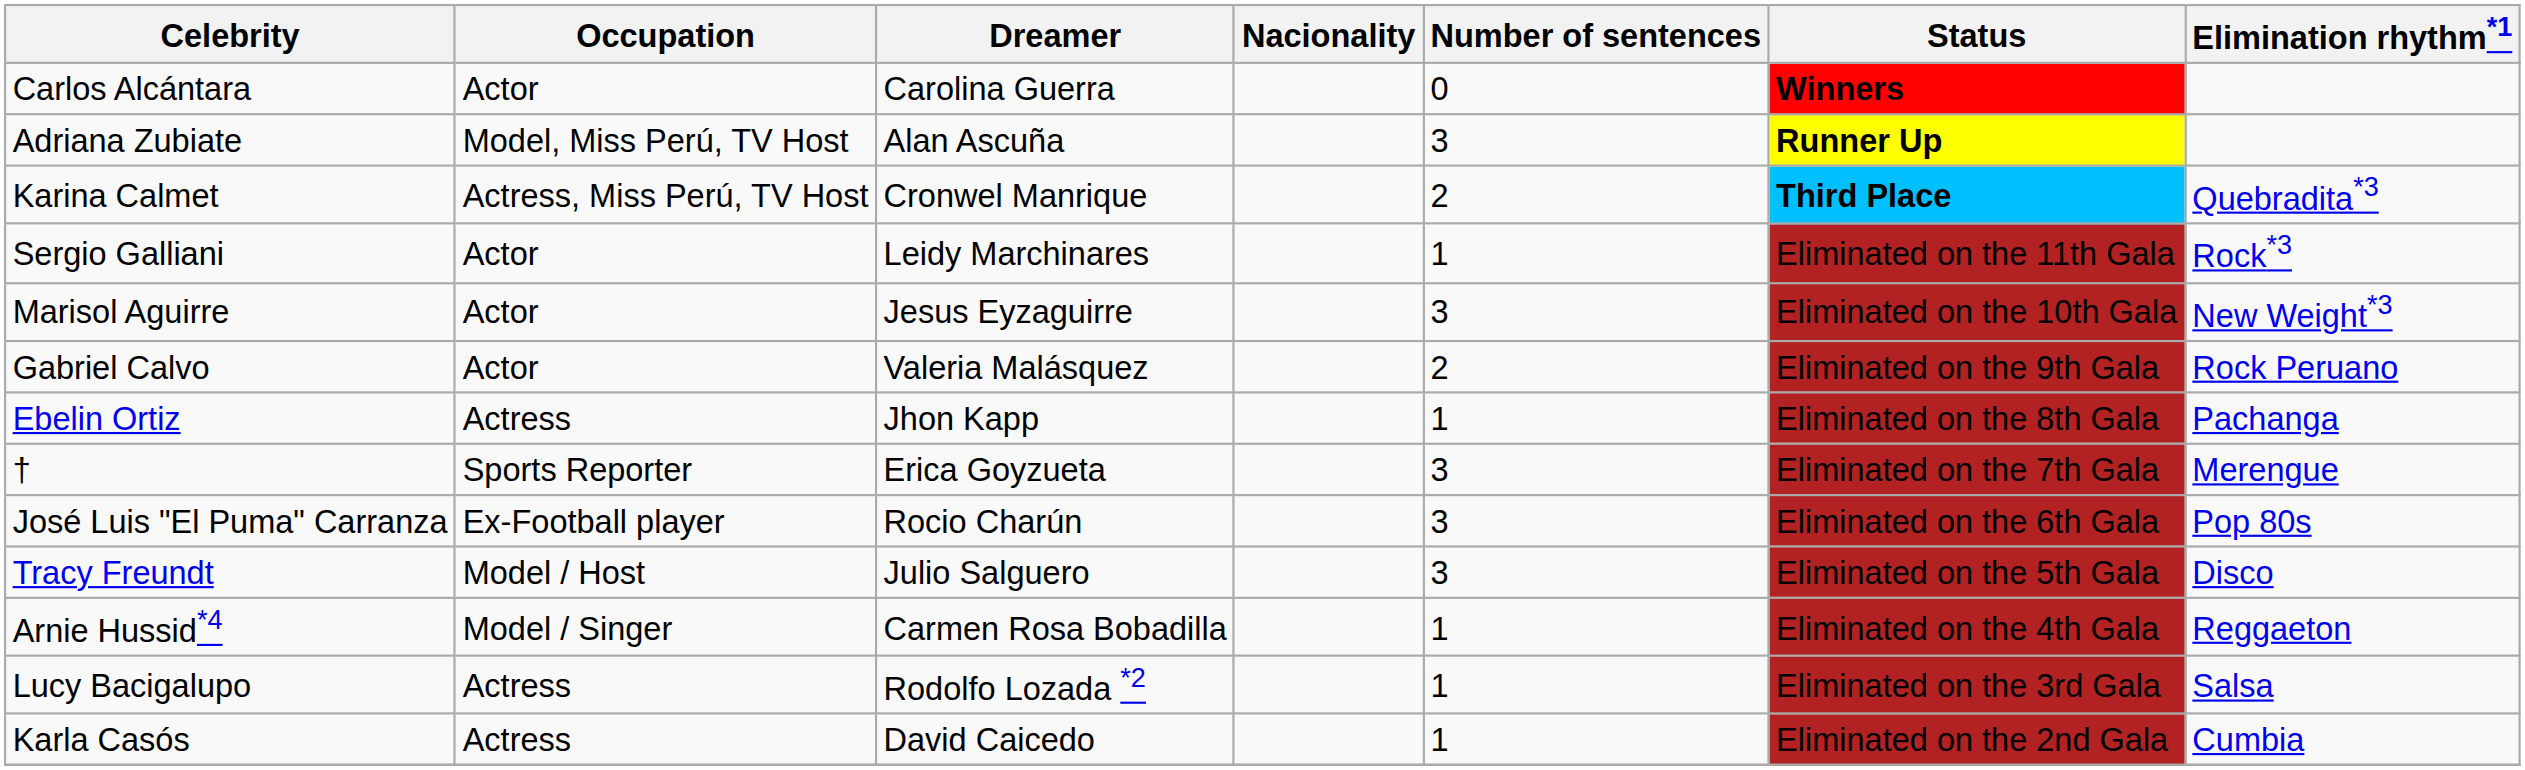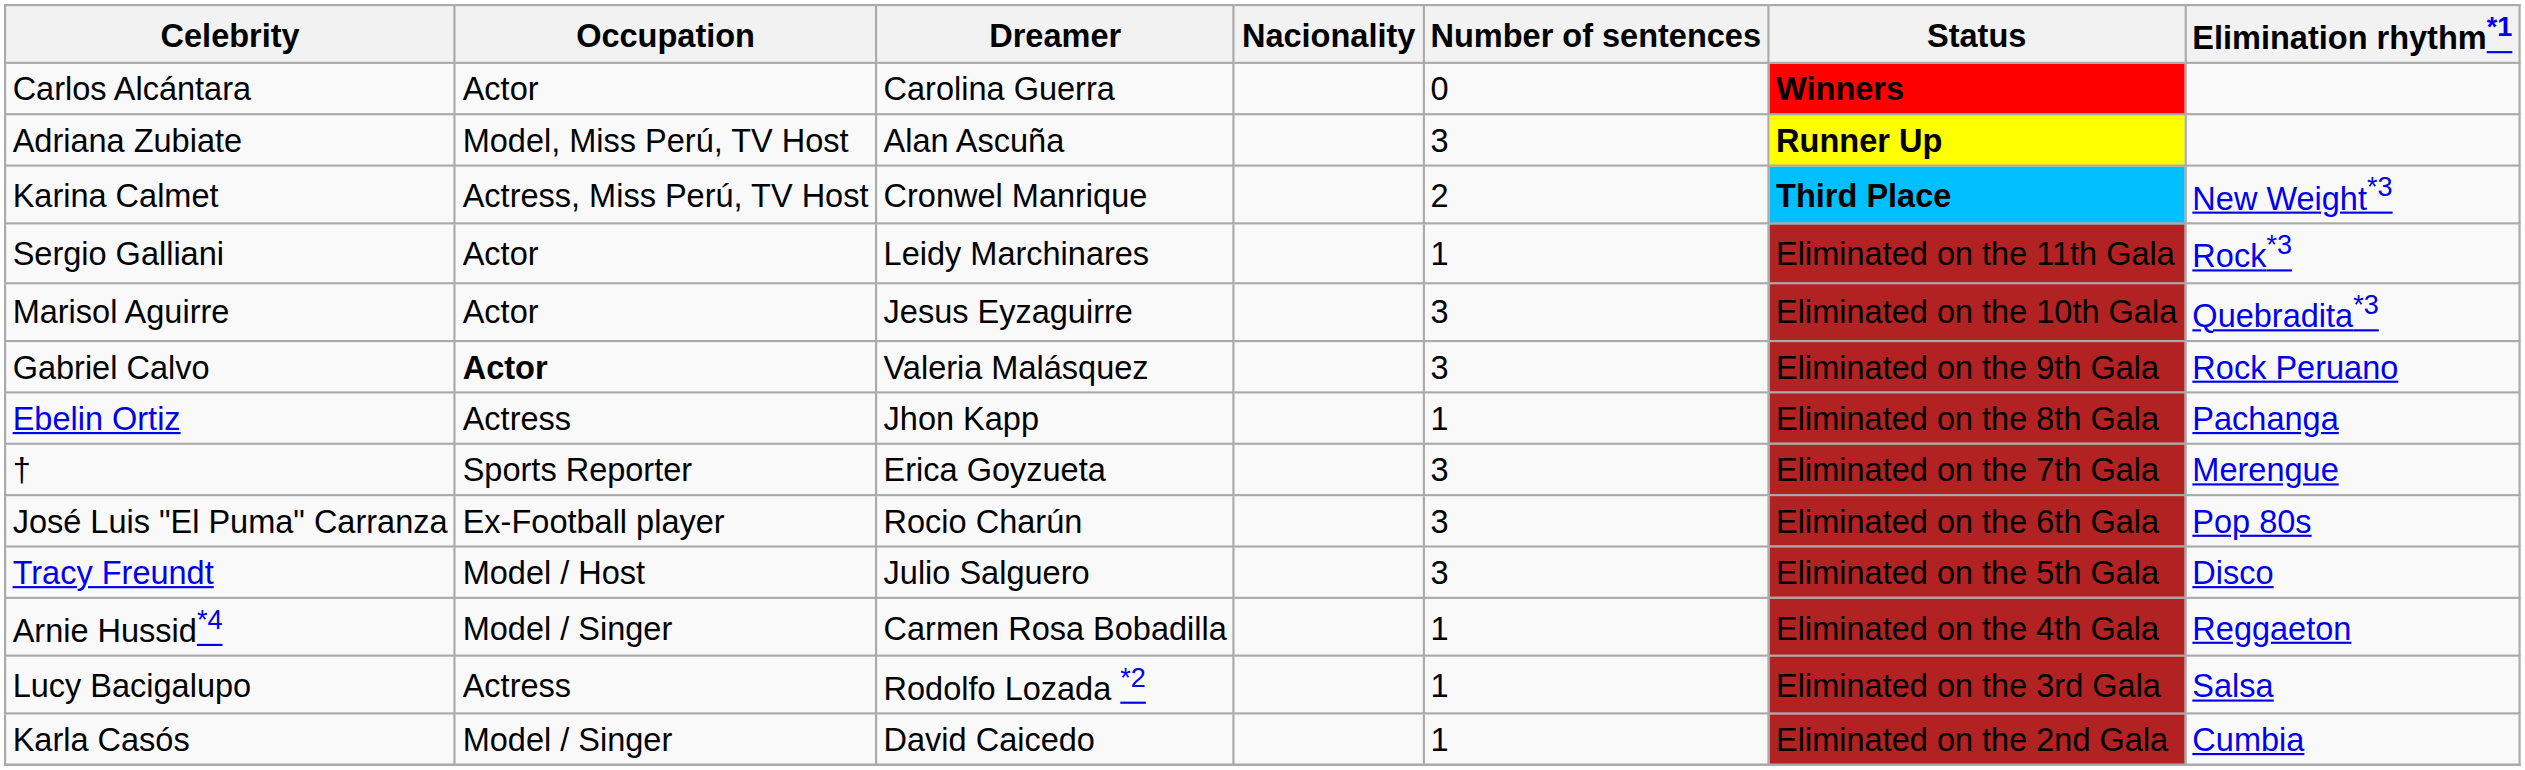Karina Calmet | Elimination rhythm*1: Quebradita*3 -> New Weight*3
Marisol Aguirre | Elimination rhythm*1: New Weight*3 -> Quebradita*3
Gabriel Calvo | Occupation: normal -> bold
Gabriel Calvo | Number of sentences: 2 -> 3
Karla Casós | Occupation: Actress -> Model / Singer
